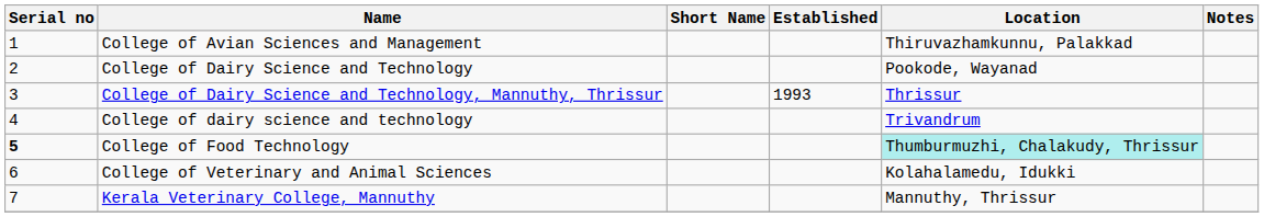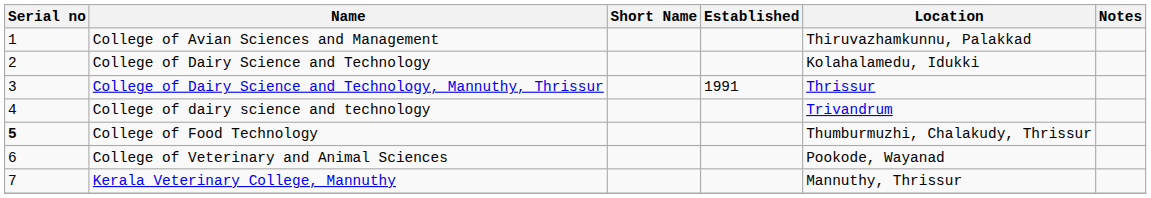College of Dairy Science and Technology | Location: Pookode, Wayanad -> Kolahalamedu, Idukki
College of Dairy Science and Technology, Mannuthy, Thrissur | Established: 1993 -> 1991
College of Food Technology | Location: paleturquoise background -> no background
College of Veterinary and Animal Sciences | Location: Kolahalamedu, Idukki -> Pookode, Wayanad
